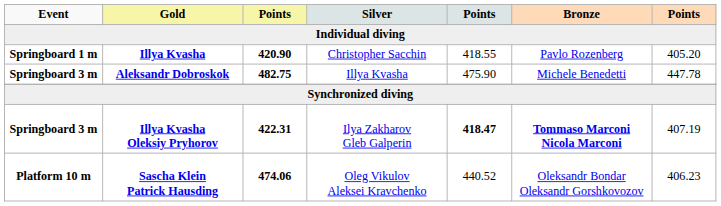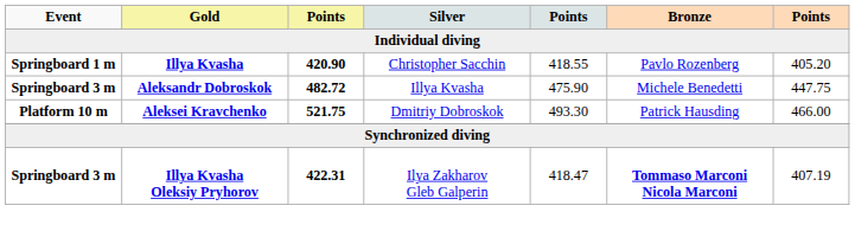Aleksandr Dobroskok | column 3: 482.75 -> 482.72
Aleksandr Dobroskok | column 7: 447.78 -> 447.75
+ row: Platform 10 m | Aleksei Kravchenko | 521.75 | Dmitriy Dobroskok | 493.30 | Patrick Hausding | 466.00
Illya Kvasha Oleksiy Pryhorov | column 5: bold -> normal
- row: Platform 10 m | Sascha Klein Patrick Hausding | 474.06 | Oleg Vikulov Aleksei Kravchenko | 440.52 | Oleksandr Bondar Oleksandr Gorshkovozov | 406.23
